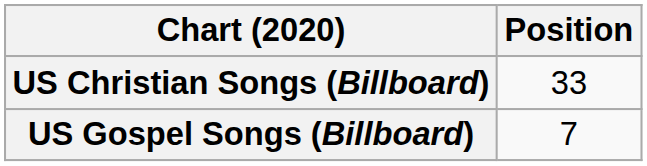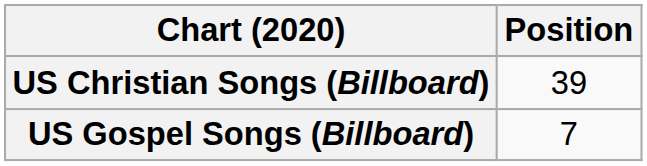US Christian Songs (Billboard) | Position: 33 -> 39
